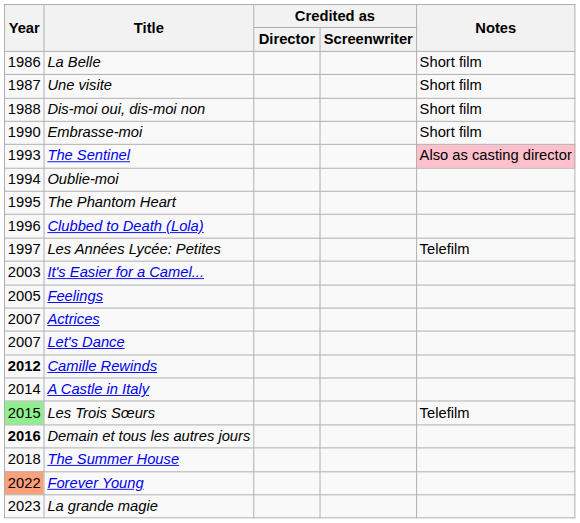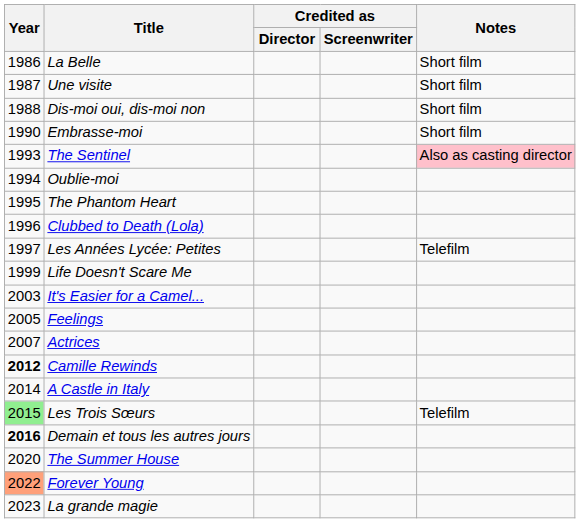+ row: 1999 | Life Doesn't Scare Me
- row: 2007 | Let's Dance
The Summer House | Year: 2018 -> 2020
